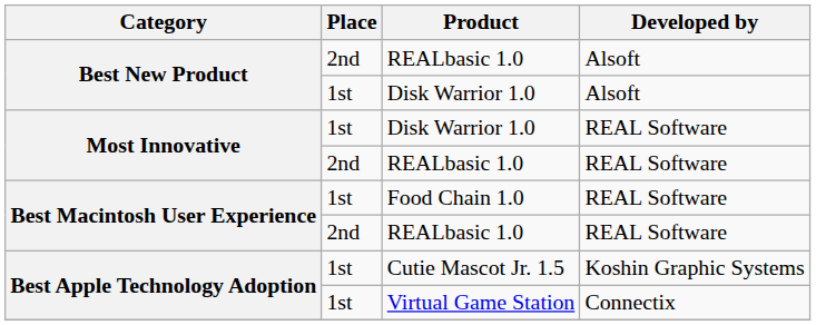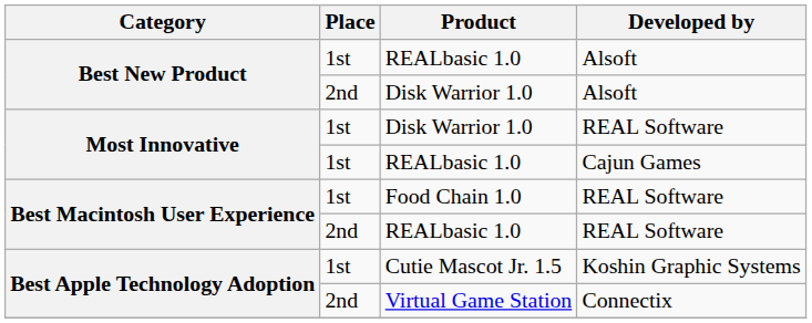Best New Product / REALbasic 1.0 | Place: 2nd -> 1st
Best New Product / Disk Warrior 1.0 | Place: 1st -> 2nd
Most Innovative / REALbasic 1.0 | Place: 2nd -> 1st
Most Innovative / REALbasic 1.0 | Developed by: REAL Software -> Cajun Games
Virtual Game Station | Place: 1st -> 2nd
